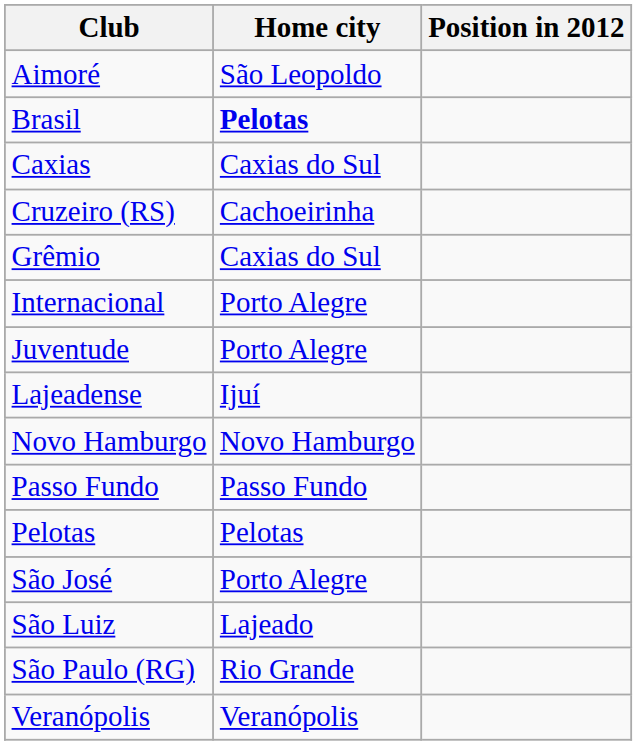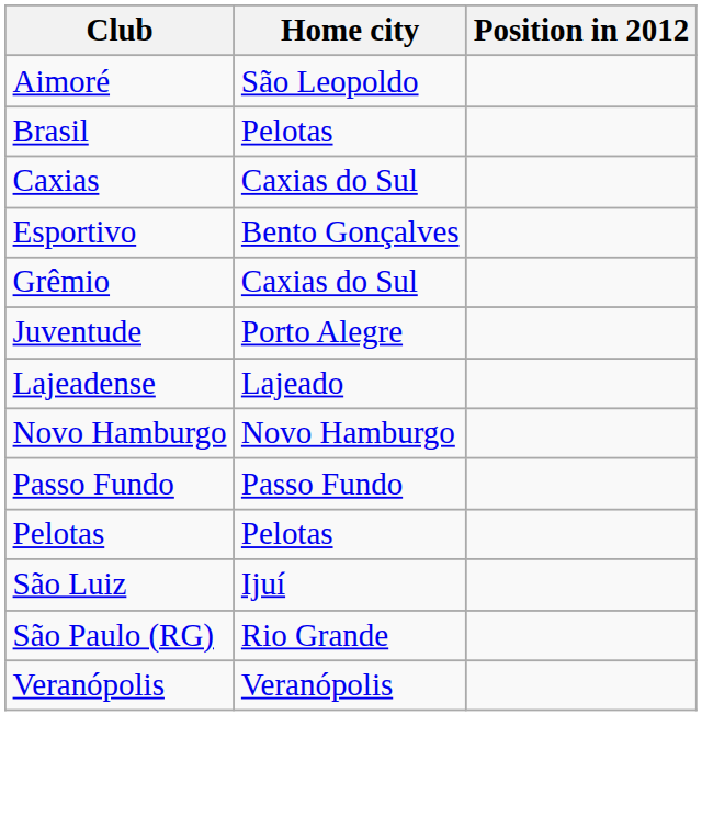Brasil | Home city: bold -> normal
- row: Cruzeiro (RS) | Cachoeirinha
+ row: Esportivo | Bento Gonçalves
- row: Internacional | Porto Alegre
Lajeadense | Home city: Ijuí -> Lajeado
- row: São José | Porto Alegre
São Luiz | Home city: Lajeado -> Ijuí
